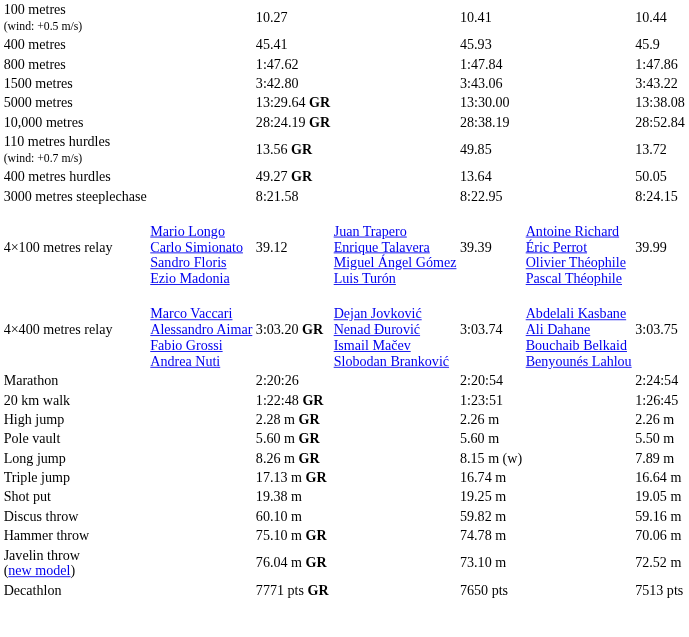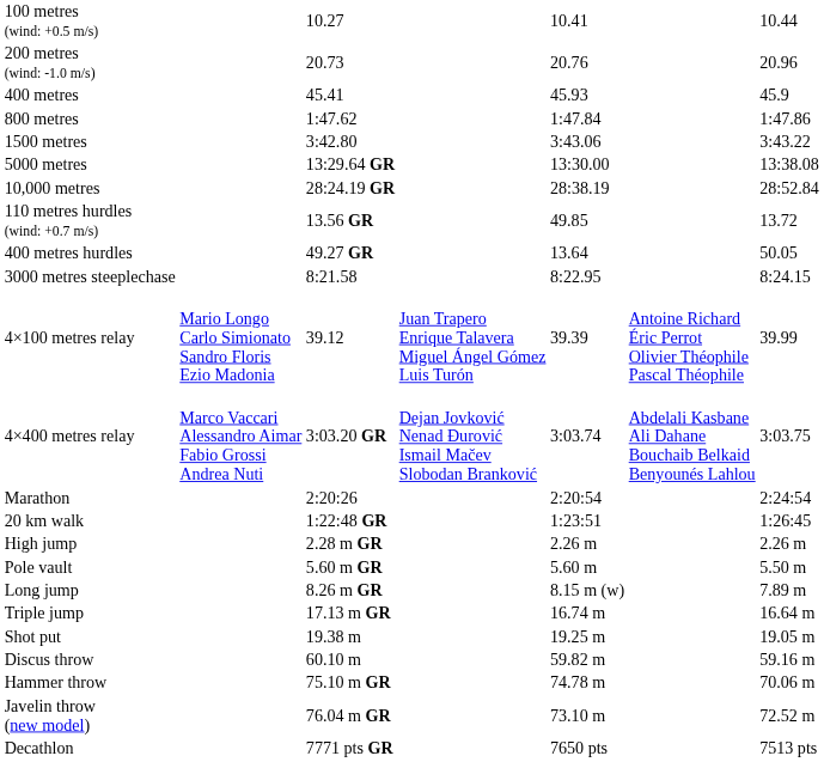+ row: 200 metres (wind: -1.0 m/s) | 20.73 | 20.76 | 20.96
